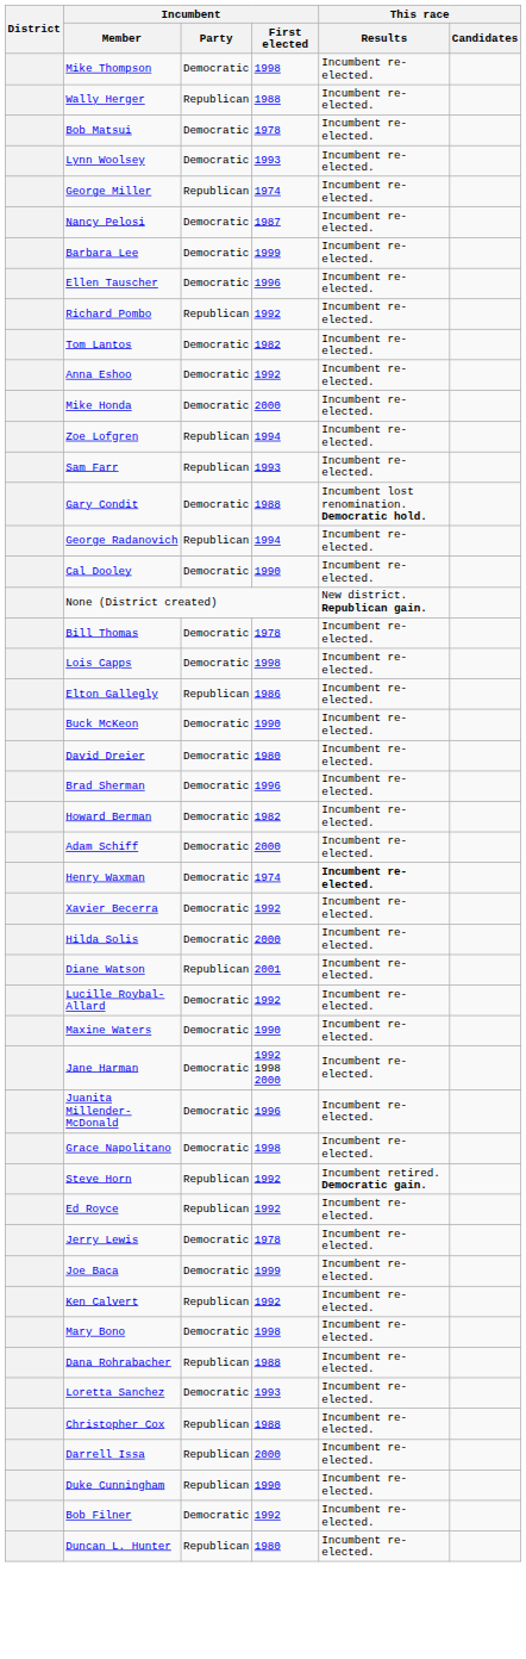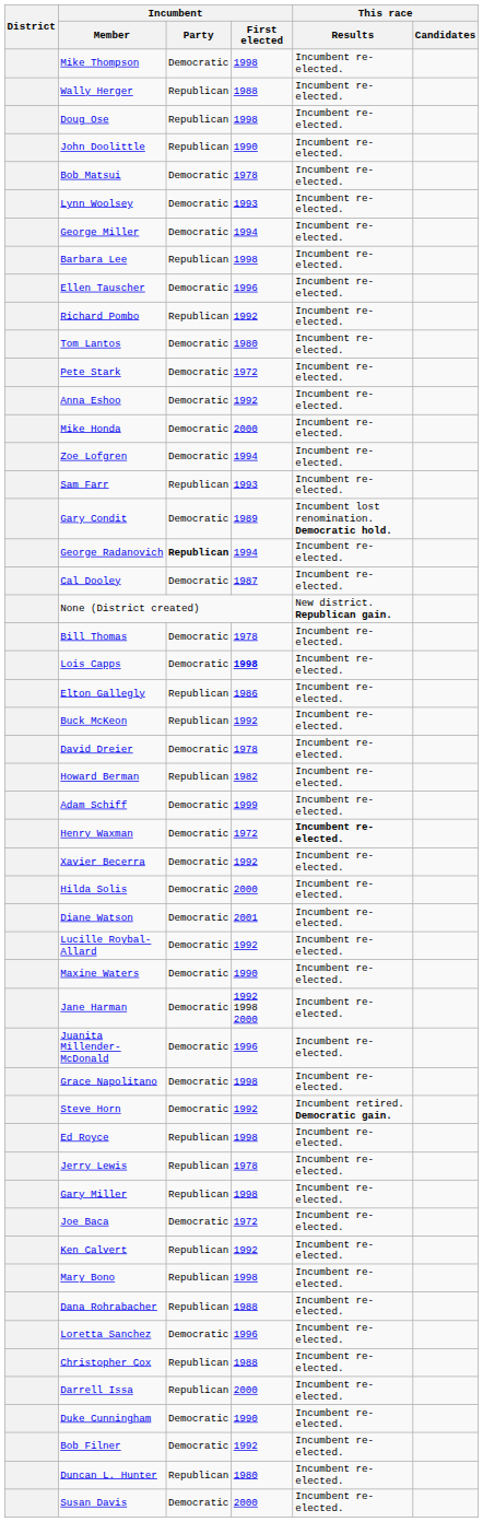+ row: Doug Ose | Republican | 1998 | Incumbent re-elected.
+ row: John Doolittle | Republican | 1990 | Incumbent re-elected.
George Miller | Incumbent / Party: Republican -> Democratic
George Miller | Incumbent / First elected: 1974 -> 1994
- row: Nancy Pelosi | Democratic | 1987 | Incumbent re-elected.
Barbara Lee | Incumbent / Party: Democratic -> Republican
Barbara Lee | Incumbent / First elected: 1999 -> 1998
Tom Lantos | Incumbent / First elected: 1982 -> 1980
+ row: Pete Stark | Democratic | 1972 | Incumbent re-elected.
Zoe Lofgren | Incumbent / Party: Republican -> Democratic
Gary Condit | Incumbent / First elected: 1988 -> 1989
George Radanovich | Incumbent / Party: normal -> bold
Cal Dooley | Incumbent / First elected: 1990 -> 1987
Lois Capps | Incumbent / First elected: normal -> bold
Buck McKeon | Incumbent / Party: Democratic -> Republican
Buck McKeon | Incumbent / First elected: 1990 -> 1992
David Dreier | Incumbent / First elected: 1980 -> 1978
- row: Brad Sherman | Democratic | 1996 | Incumbent re-elected.
Howard Berman | Incumbent / Party: Democratic -> Republican
Adam Schiff | Incumbent / First elected: 2000 -> 1999
Henry Waxman | Incumbent / First elected: 1974 -> 1972
Diane Watson | Incumbent / Party: Republican -> Democratic
Steve Horn | Incumbent / Party: Republican -> Democratic
Ed Royce | Incumbent / First elected: 1992 -> 1998
Jerry Lewis | Incumbent / Party: Democratic -> Republican
+ row: Gary Miller | Republican | 1998 | Incumbent re-elected.
Joe Baca | Incumbent / First elected: 1999 -> 1972
Mary Bono | Incumbent / Party: Democratic -> Republican
Loretta Sanchez | Incumbent / First elected: 1993 -> 1996
Duke Cunningham | Incumbent / Party: Republican -> Democratic
+ row: Susan Davis | Democratic | 2000 | Incumbent re-elected.
